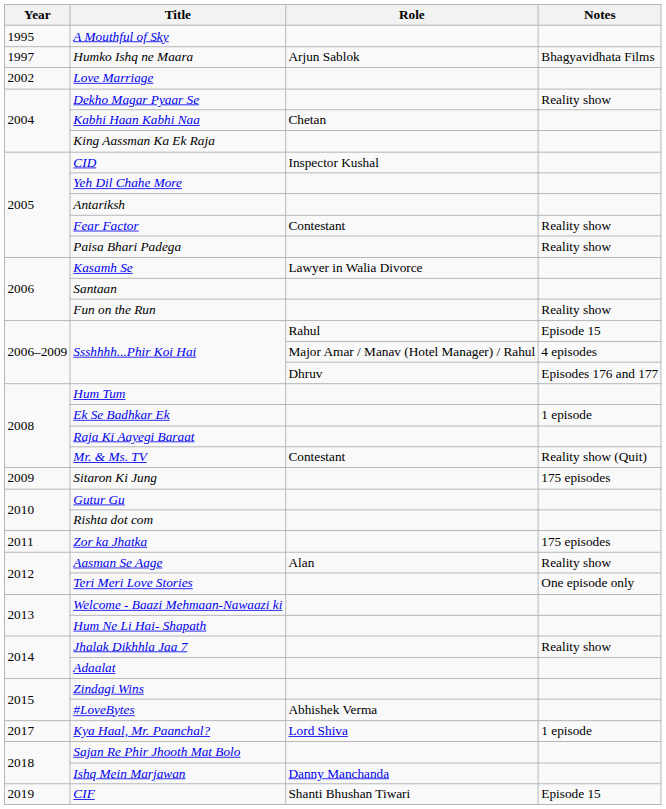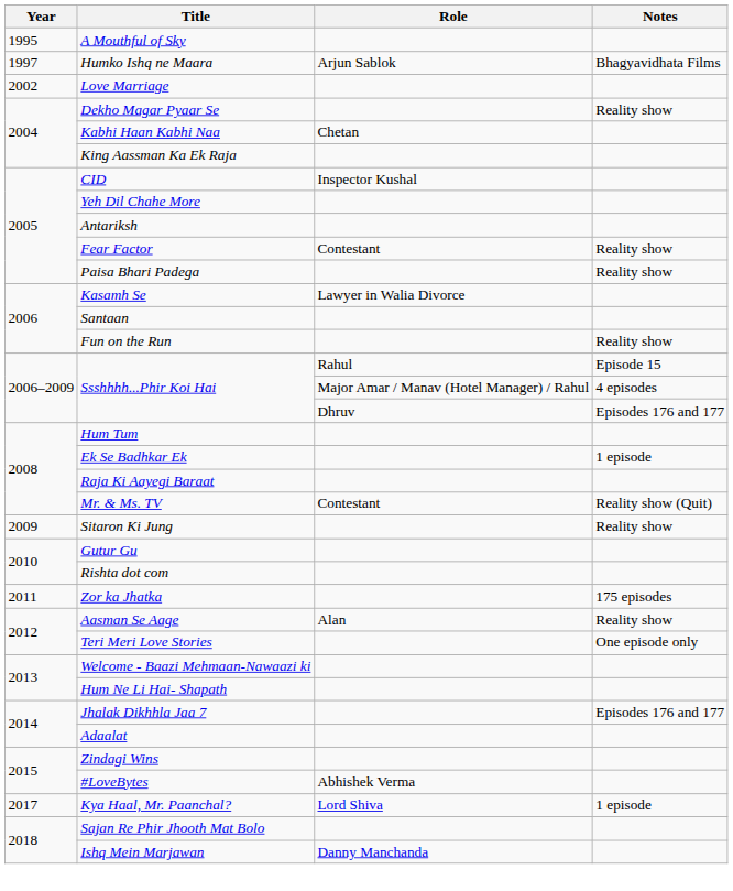Sitaron Ki Jung | Notes: 175 episodes -> Reality show
Jhalak Dikhhla Jaa 7 | Notes: Reality show -> Episodes 176 and 177
- row: 2019 | CIF | Shanti Bhushan Tiwari | Episode 15
